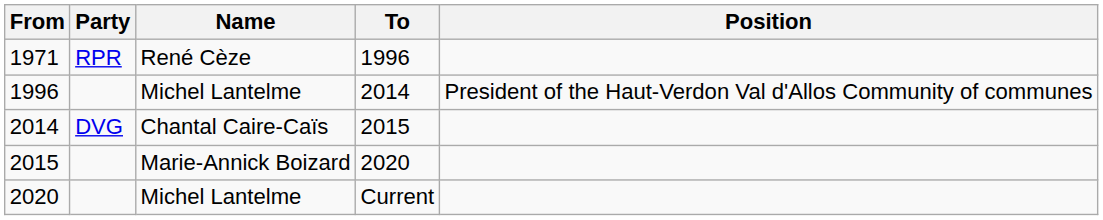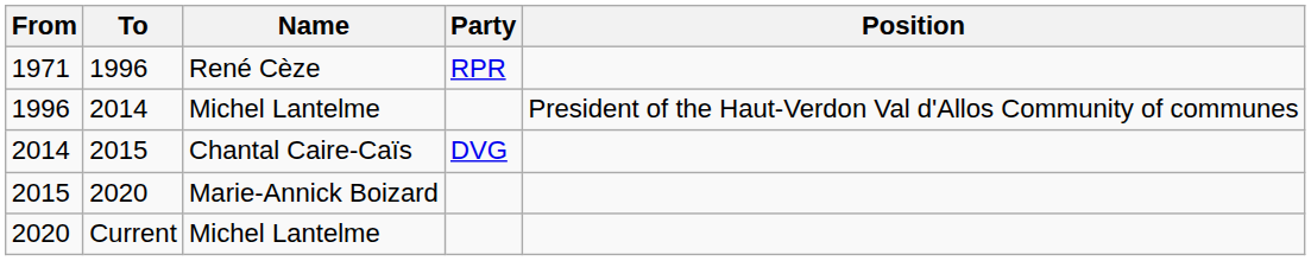columns swapped: To <-> Party
